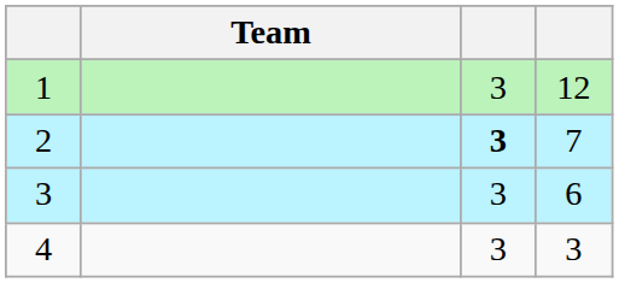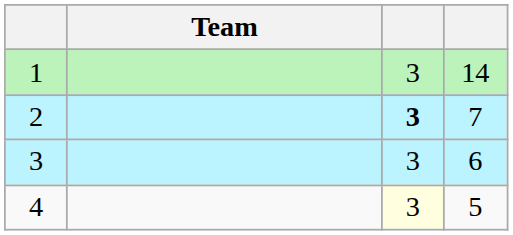1 | column 4: 12 -> 14
4 | column 3: no background -> lightyellow background
4 | column 4: 3 -> 5
